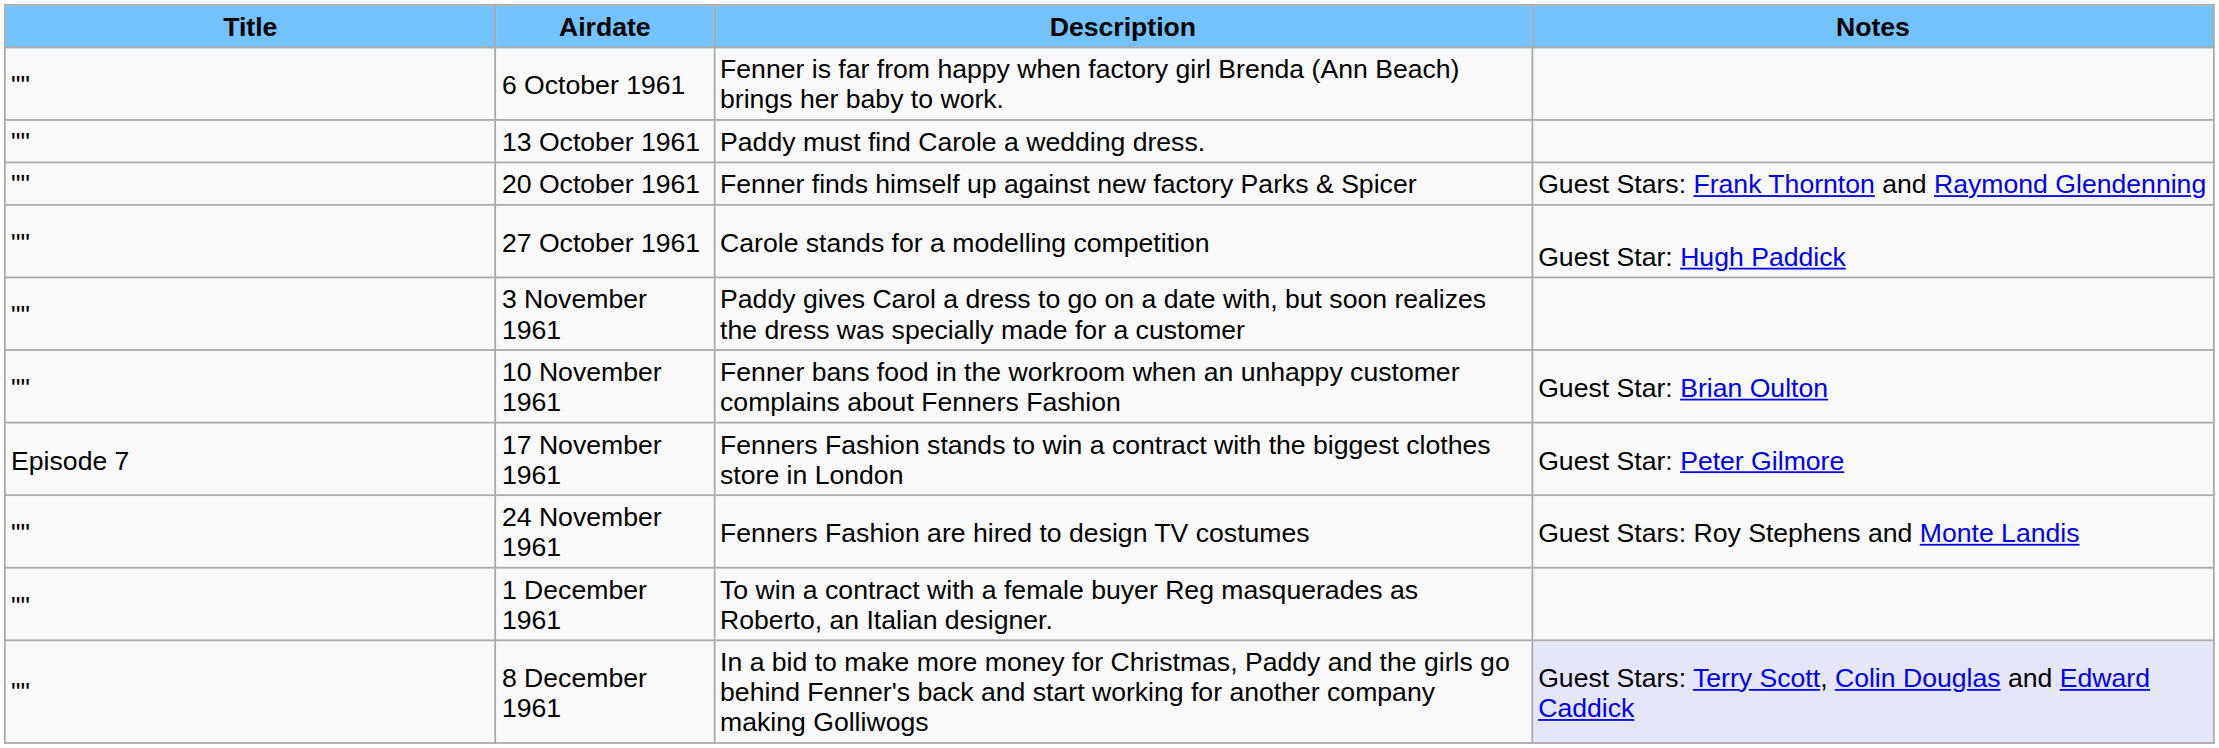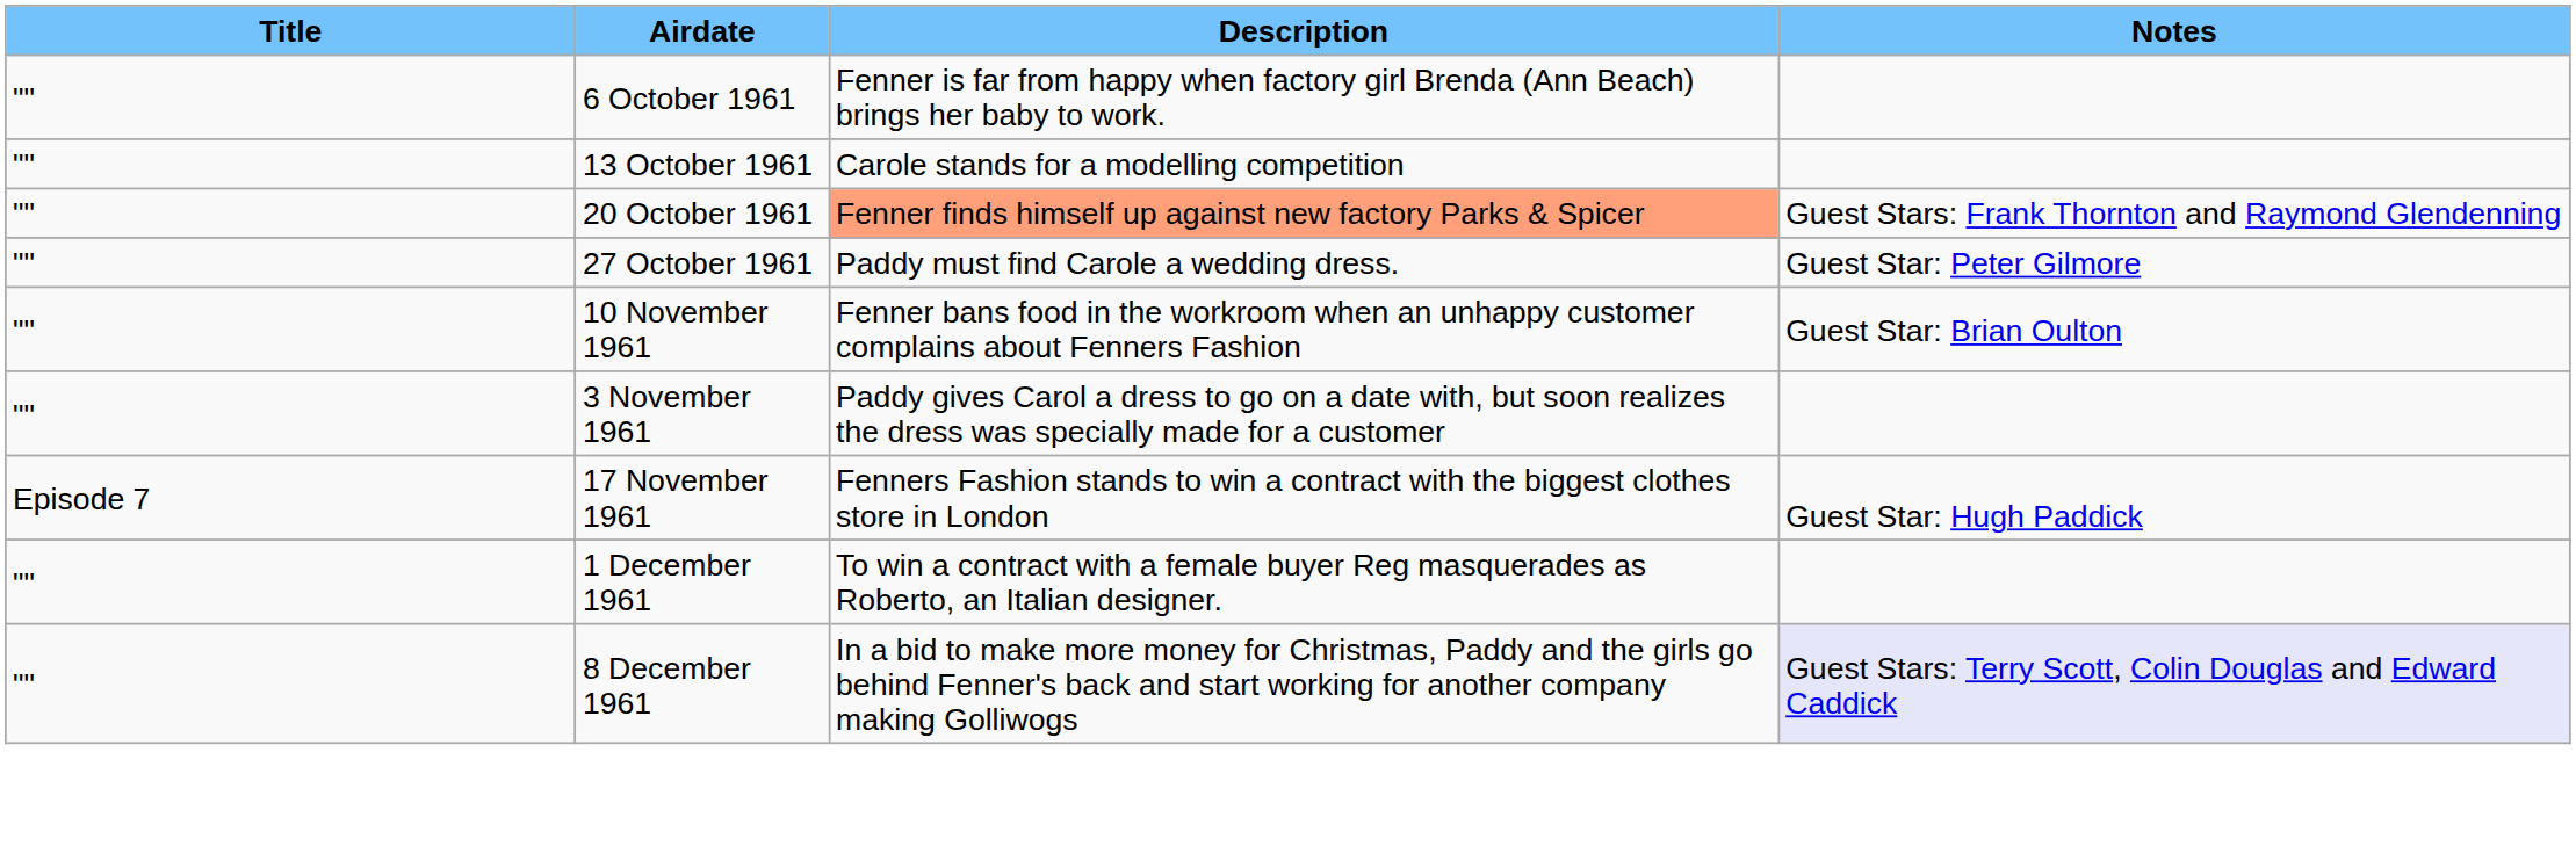13 October 1961 | Description: Paddy must find Carole a wedding dress. -> Carole stands for a modelling competition
20 October 1961 | Description: no background -> lightsalmon background
27 October 1961 | Description: Carole stands for a modelling competition -> Paddy must find Carole a wedding dress.
27 October 1961 | Notes: Guest Star: Hugh Paddick -> Guest Star: Peter Gilmore
rows swapped: 3 November 1961 <-> 10 November 1961
17 November 1961 | Notes: Guest Star: Peter Gilmore -> Guest Star: Hugh Paddick
- row: "" | 24 November 1961 | Fenners Fashion are hired to design TV costumes | Guest Stars: Roy Stephens and Monte Landis
